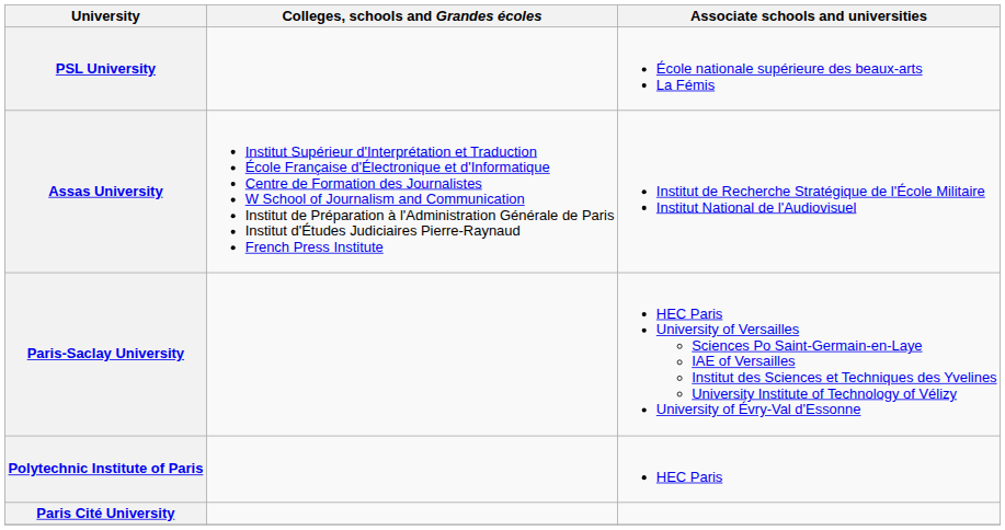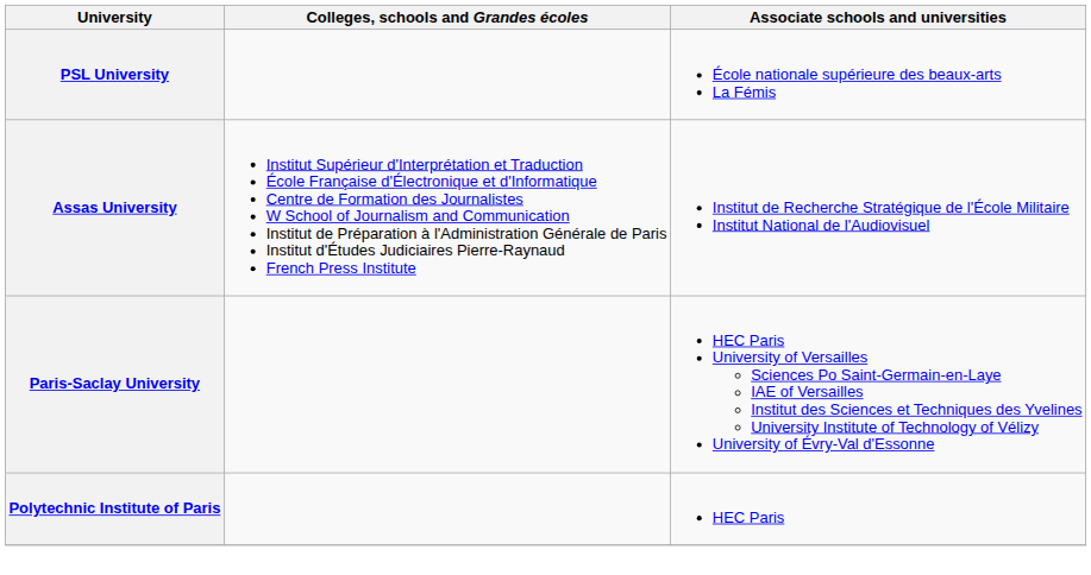- row: Paris Cité University
